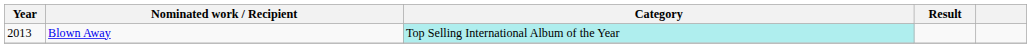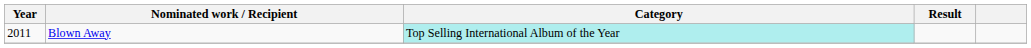Blown Away | Year: 2013 -> 2011
